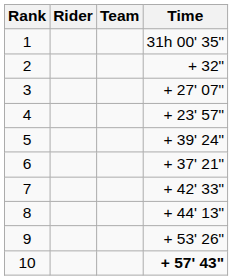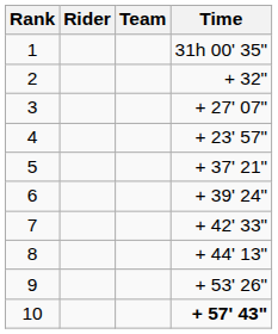5 | Time: + 39' 24" -> + 37' 21"
6 | Time: + 37' 21" -> + 39' 24"
